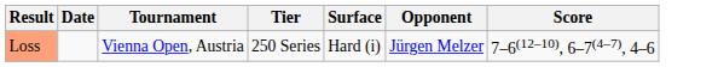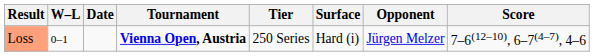+ column: W–L | 0–1
Loss | Tournament: normal -> bold
